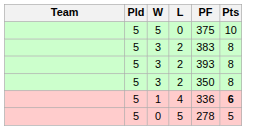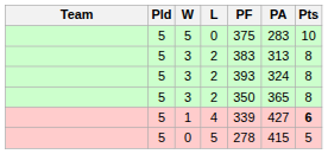+ column: PA | 283 | 313 | 324 | 365 | 427 | 415
1 | PF: 336 -> 339
